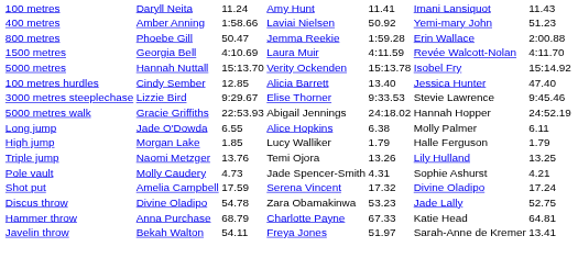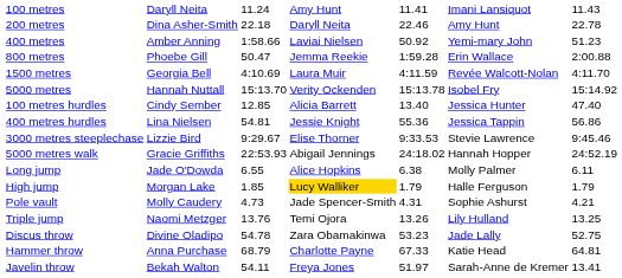+ row: 200 metres | Dina Asher-Smith | 22.18 | Daryll Neita | 22.46 | Amy Hunt | 22.78
+ row: 400 metres hurdles | Lina Nielsen | 54.81 | Jessie Knight | 55.36 | Jessica Tappin | 56.86
High jump | column 4: no background -> gold background
rows swapped: Triple jump <-> Pole vault
- row: Shot put | Amelia Campbell | 17.59 | Serena Vincent | 17.32 | Divine Oladipo | 17.24
